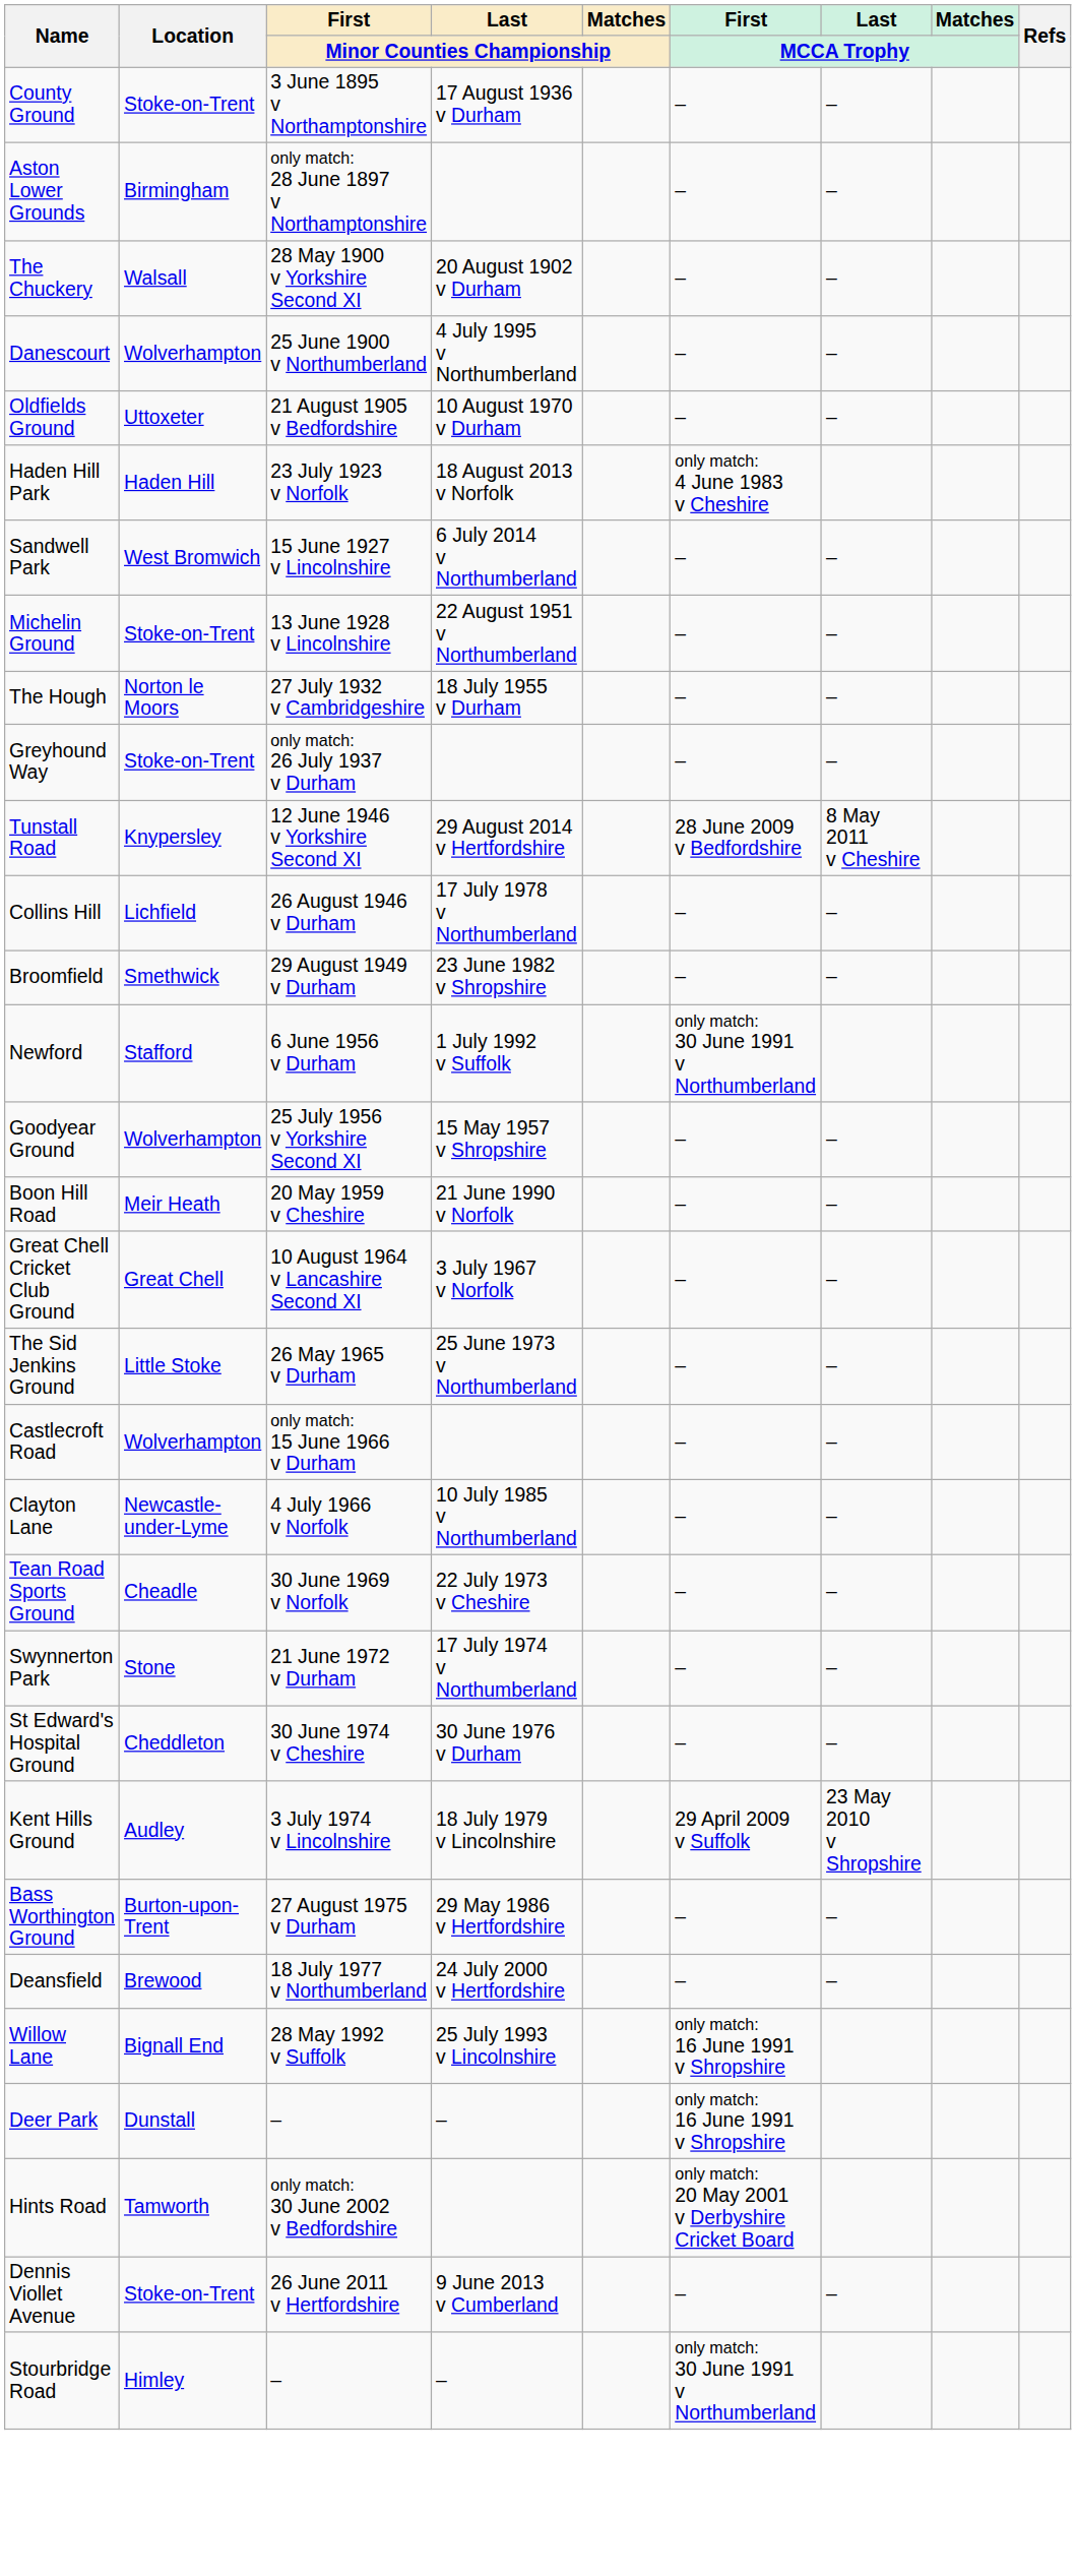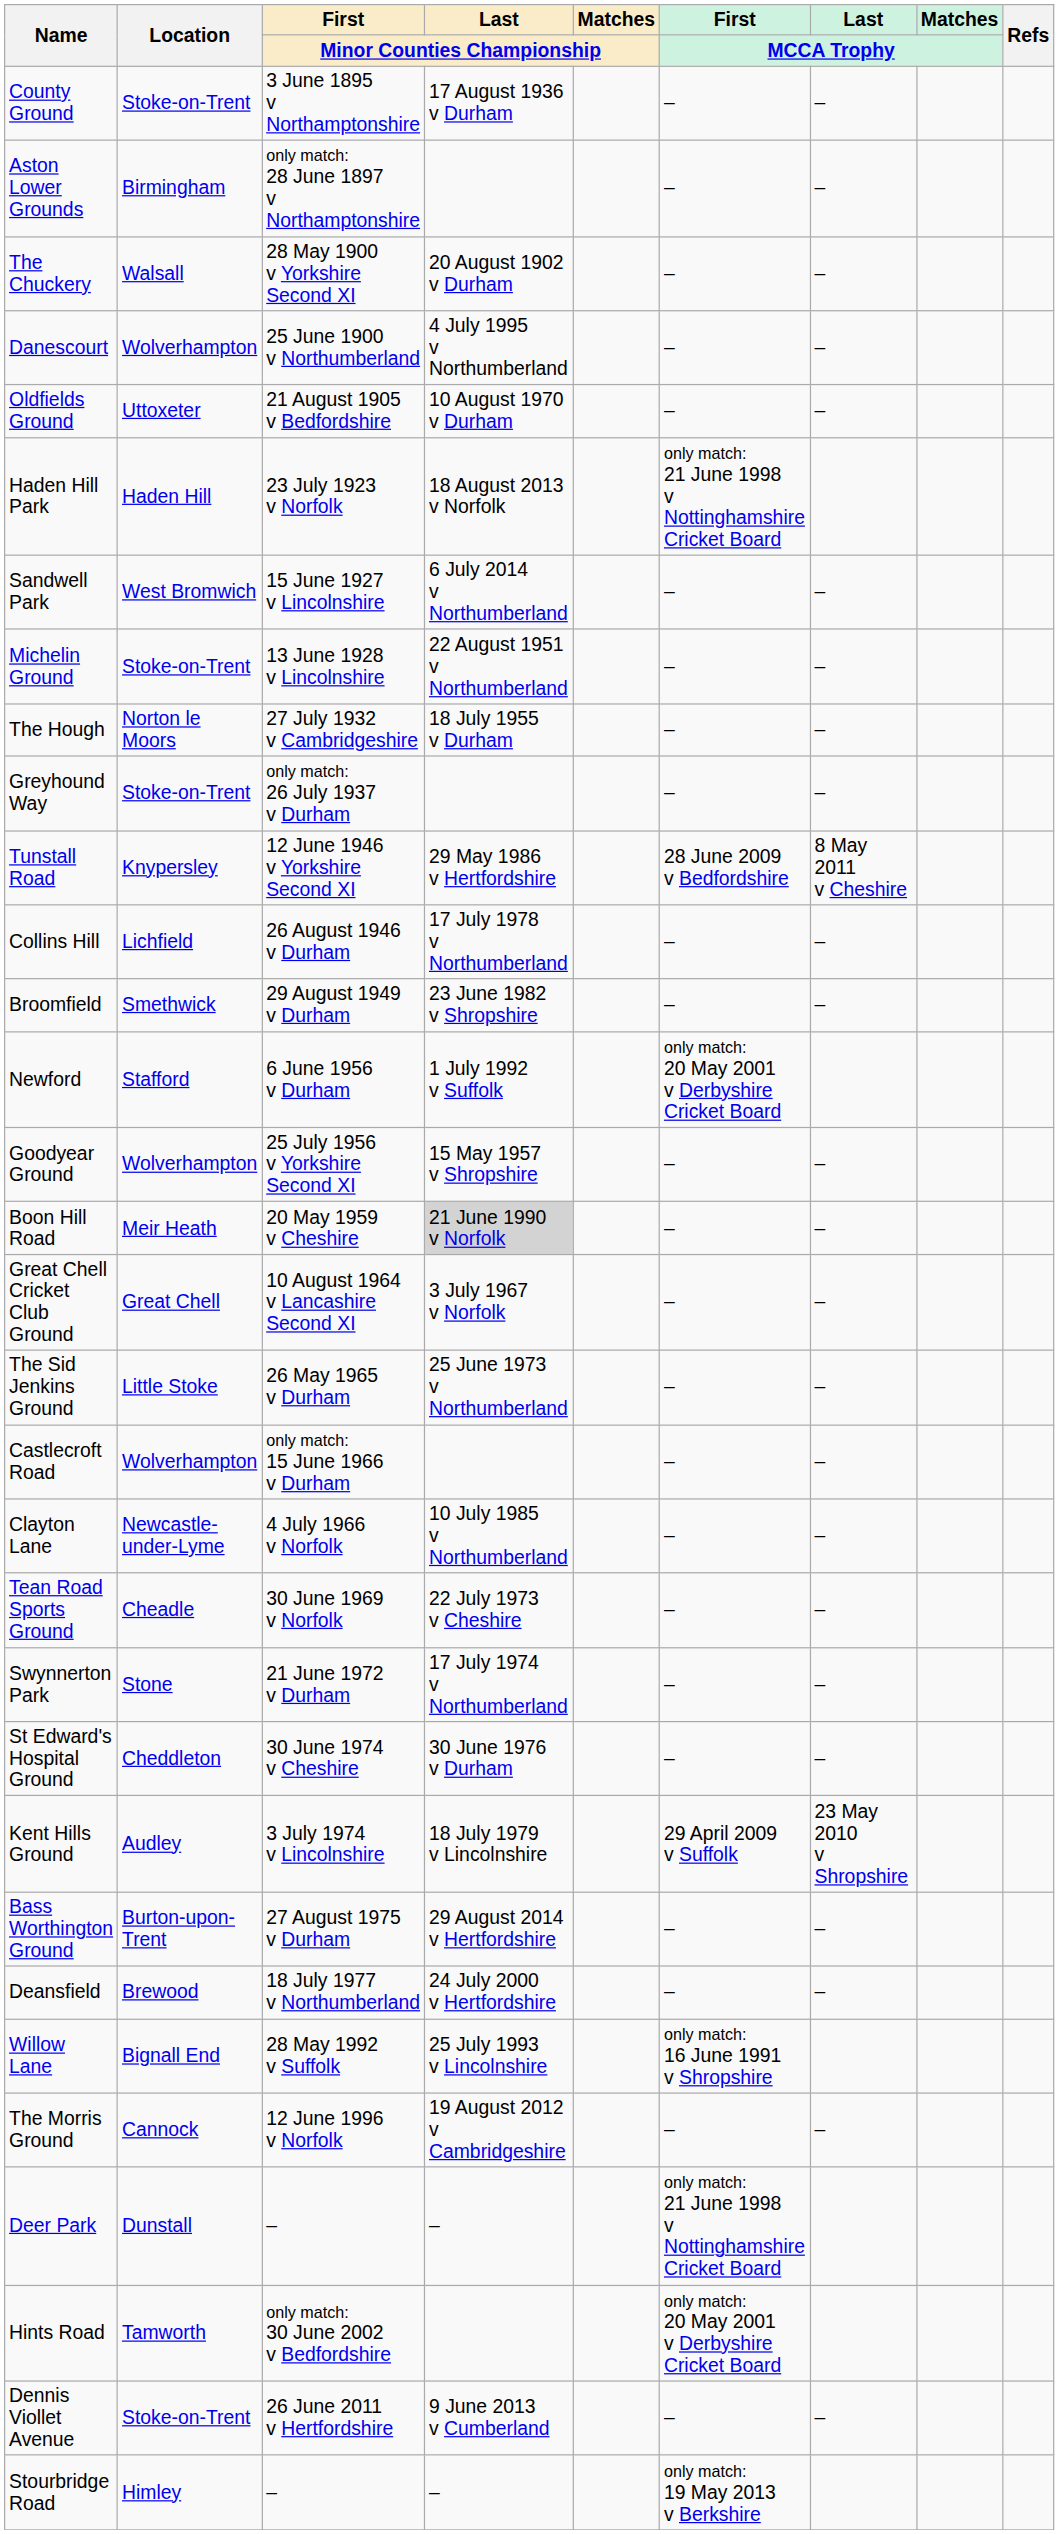Haden Hill Park | First / MCCA Trophy: only match: 4 June 1983 v Cheshire -> only match: 21 June 1998 v Nottinghamshire Cricket Board
Tunstall Road | Last / Minor Counties Championship: 29 August 2014 v Hertfordshire -> 29 May 1986 v Hertfordshire
Newford | First / MCCA Trophy: only match: 30 June 1991 v Northumberland -> only match: 20 May 2001 v Derbyshire Cricket Board
Boon Hill Road | Last / Minor Counties Championship: no background -> lightgrey background
Bass Worthington Ground | Last / Minor Counties Championship: 29 May 1986 v Hertfordshire -> 29 August 2014 v Hertfordshire
+ row: The Morris Ground | Cannock | 12 June 1996 v Norfolk | 19 August 2012 v Cambridgeshire | – | –
Deer Park | First / MCCA Trophy: only match: 16 June 1991 v Shropshire -> only match: 21 June 1998 v Nottinghamshire Cricket Board
Stourbridge Road | First / MCCA Trophy: only match: 30 June 1991 v Northumberland -> only match: 19 May 2013 v Berkshire
